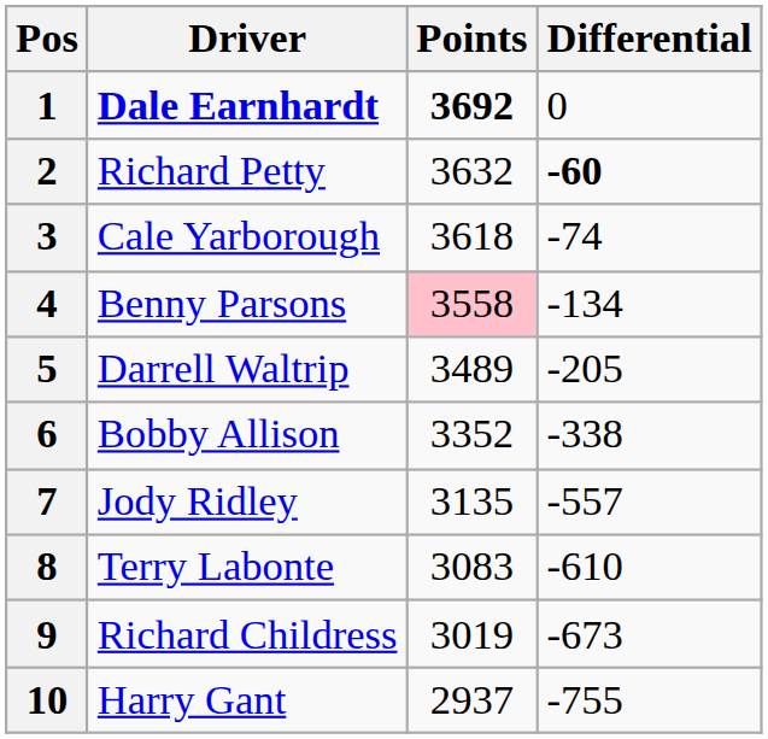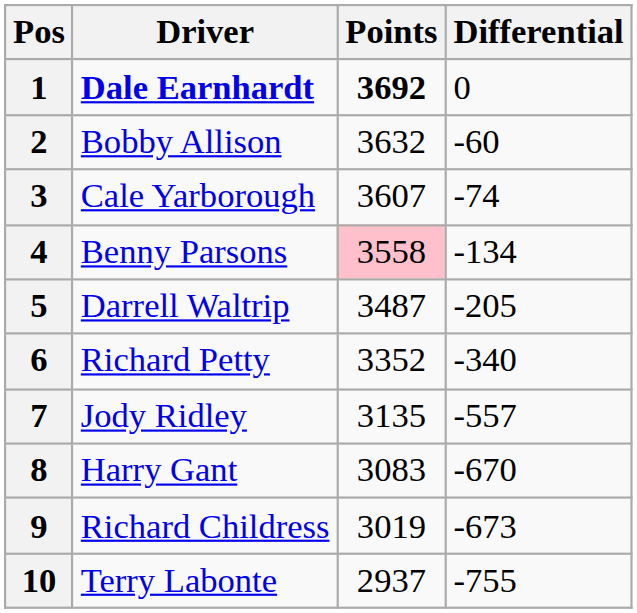2 | Driver: Richard Petty -> Bobby Allison
2 | Differential: bold -> normal
3 | Points: 3618 -> 3607
5 | Points: 3489 -> 3487
6 | Driver: Bobby Allison -> Richard Petty
6 | Differential: -338 -> -340
8 | Driver: Terry Labonte -> Harry Gant
8 | Differential: -610 -> -670
10 | Driver: Harry Gant -> Terry Labonte
